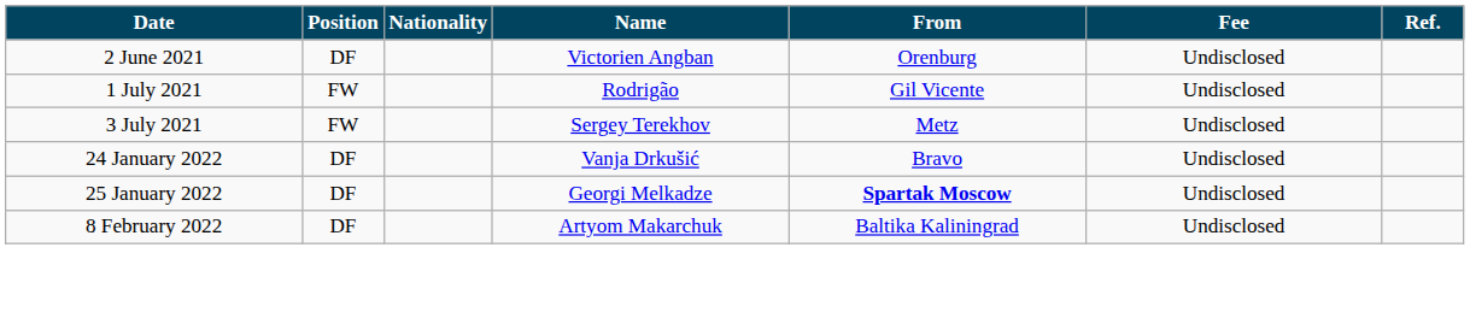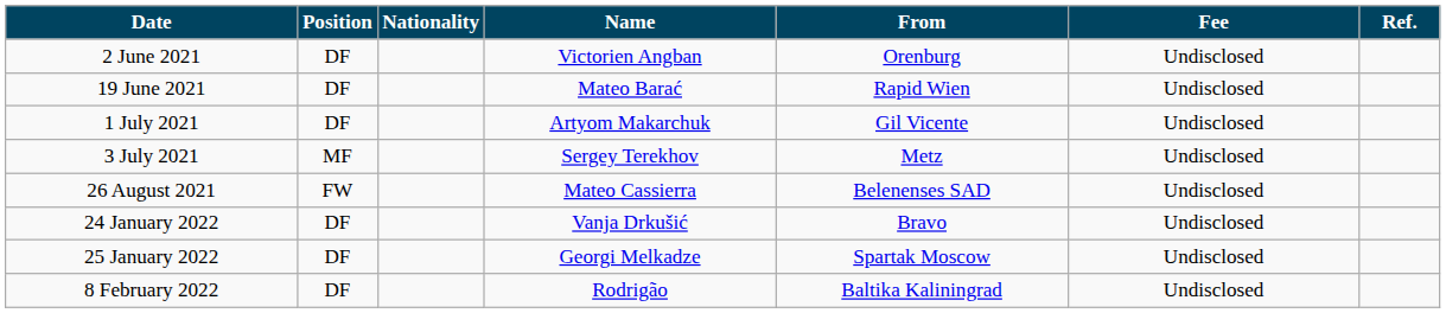+ row: 19 June 2021 | DF | Mateo Barać | Rapid Wien | Undisclosed
1 July 2021 | Position: FW -> DF
1 July 2021 | Name: Rodrigão -> Artyom Makarchuk
3 July 2021 | Position: FW -> MF
+ row: 26 August 2021 | FW | Mateo Cassierra | Belenenses SAD | Undisclosed
25 January 2022 | From: bold -> normal
8 February 2022 | Name: Artyom Makarchuk -> Rodrigão
